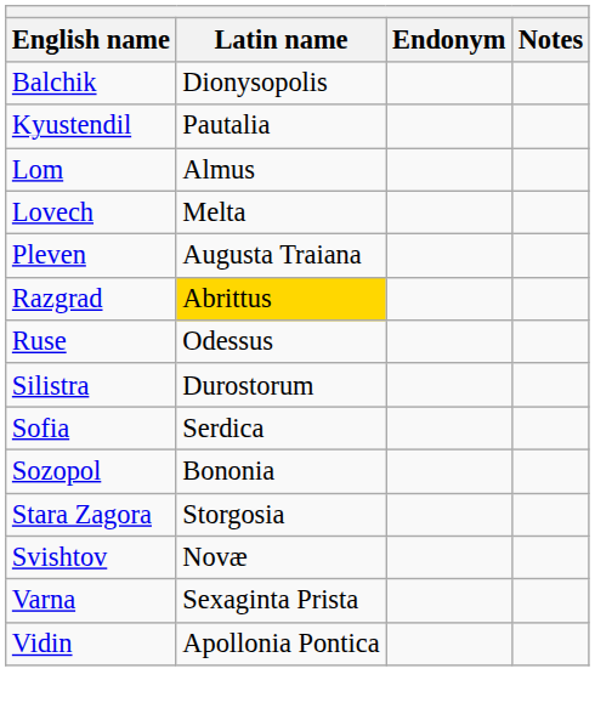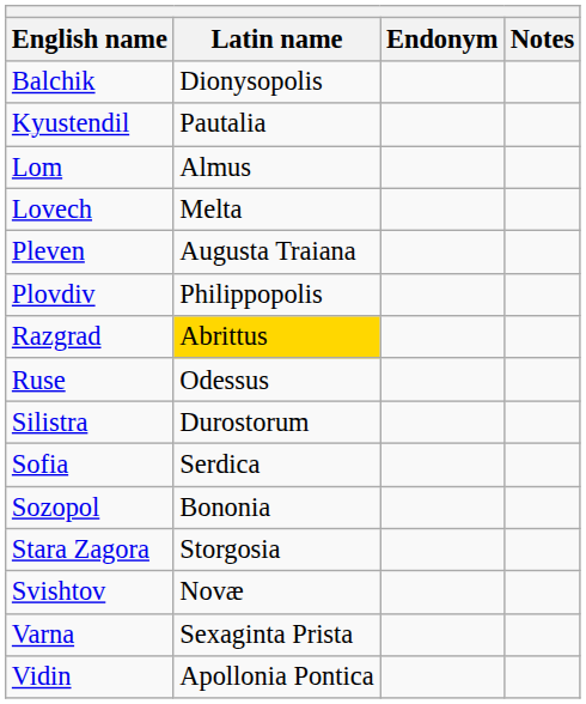+ row: Plovdiv | Philippopolis
